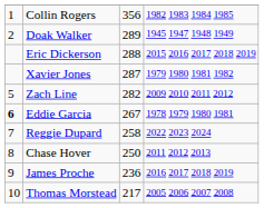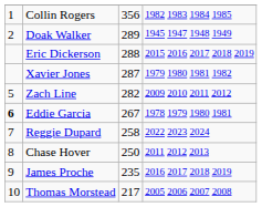James Proche | column 3: 236 -> 235
